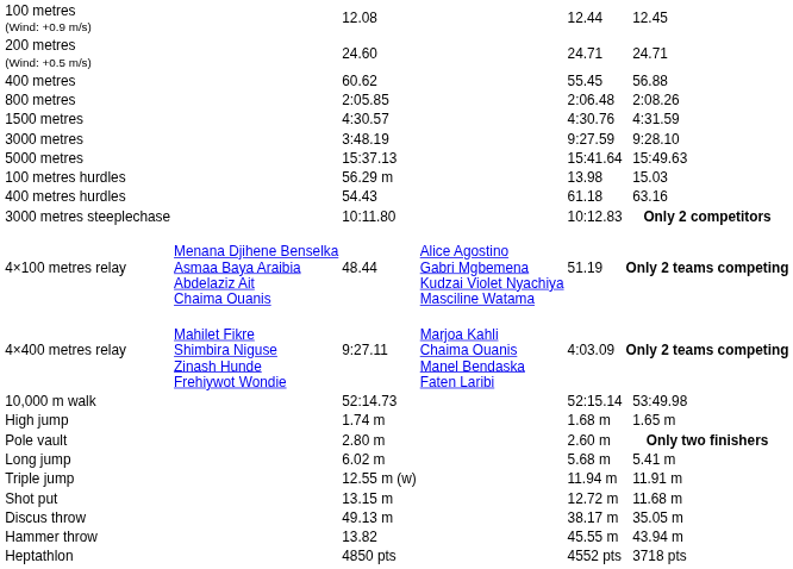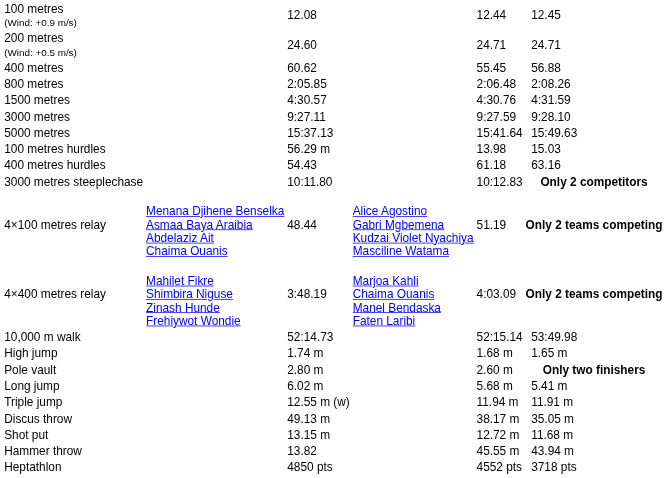3000 metres | column 3: 3:48.19 -> 9:27.11
4×400 metres relay | column 3: 9:27.11 -> 3:48.19
rows swapped: Shot put <-> Discus throw
